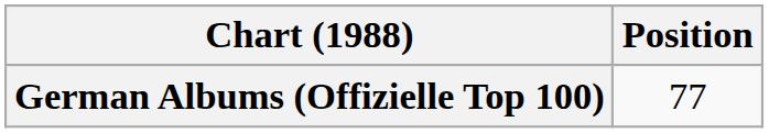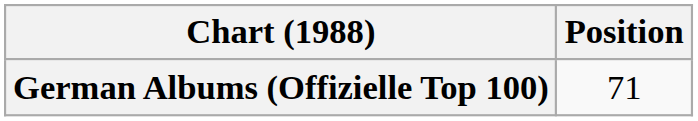German Albums (Offizielle Top 100) | Position: 77 -> 71
